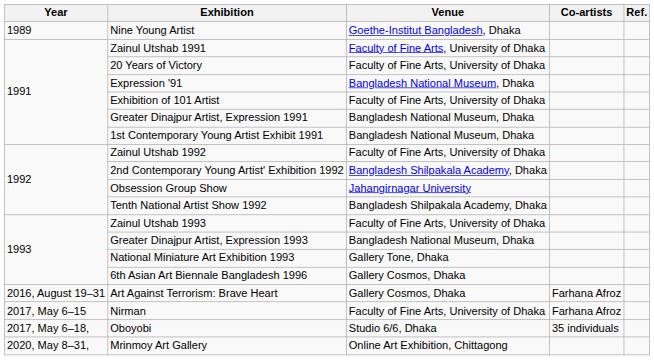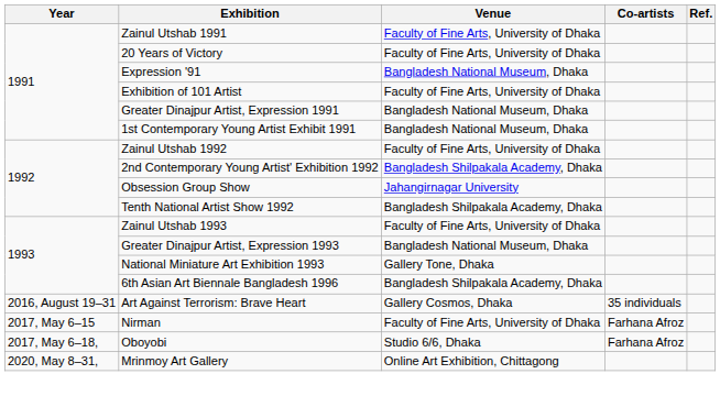- row: 1989 | Nine Young Artist | Goethe-Institut Bangladesh, Dhaka
6th Asian Art Biennale Bangladesh 1996 | Venue: Gallery Cosmos, Dhaka -> Bangladesh Shilpakala Academy, Dhaka
Art Against Terrorism: Brave Heart | Co-artists: Farhana Afroz -> 35 individuals
Oboyobi | Co-artists: 35 individuals -> Farhana Afroz
